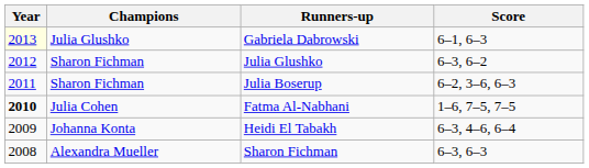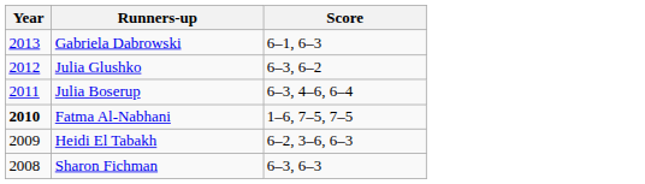- column: Champions | Julia Glushko | Sharon Fichman | Sharon Fichman | Julia Cohen | Johanna Konta | Alexandra Mueller
Gabriela Dabrowski | Year: lightyellow background -> no background
Julia Boserup | Score: 6–2, 3–6, 6–3 -> 6–3, 4–6, 6–4
Heidi El Tabakh | Score: 6–3, 4–6, 6–4 -> 6–2, 3–6, 6–3
